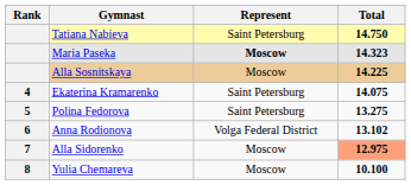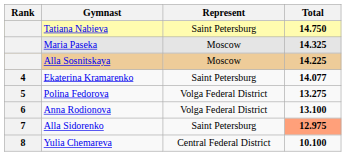Maria Paseka | Represent: bold -> normal
Maria Paseka | Total: 14.323 -> 14.325
Ekaterina Kramarenko | Total: 14.075 -> 14.077
Polina Fedorova | Represent: Saint Petersburg -> Volga Federal District
Anna Rodionova | Total: 13.102 -> 13.100
Alla Sidorenko | Represent: Moscow -> Saint Petersburg
Yulia Chemareva | Represent: Moscow -> Central Federal District
